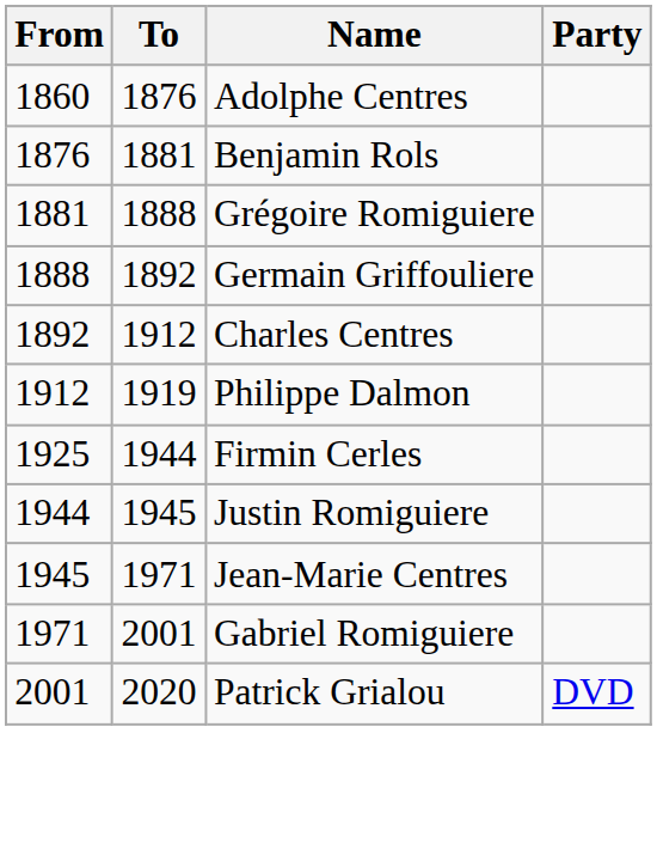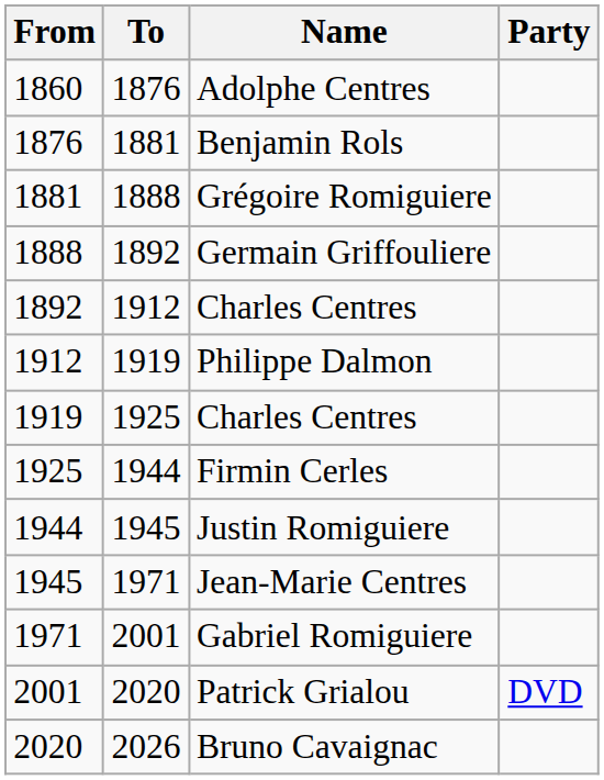+ row: 1919 | 1925 | Charles Centres
+ row: 2020 | 2026 | Bruno Cavaignac
